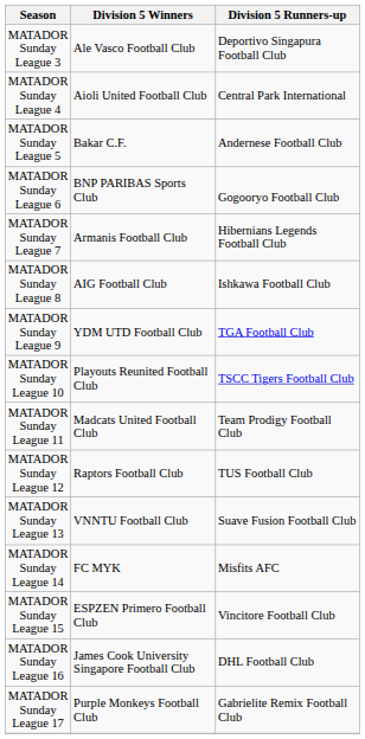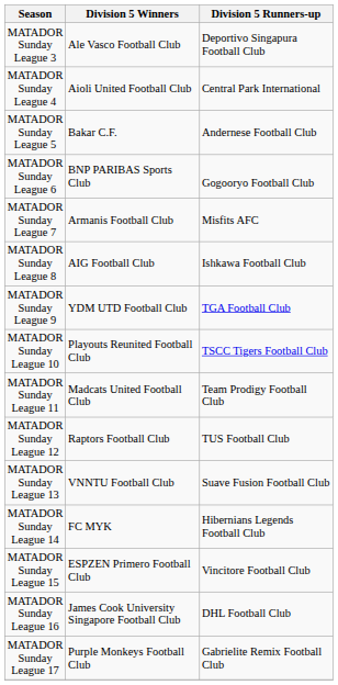MATADOR Sunday League 7 | Division 5 Runners-up: Hibernians Legends Football Club -> Misfits AFC
MATADOR Sunday League 14 | Division 5 Runners-up: Misfits AFC -> Hibernians Legends Football Club
